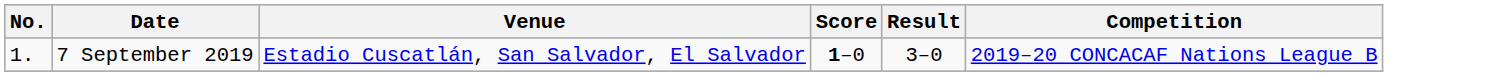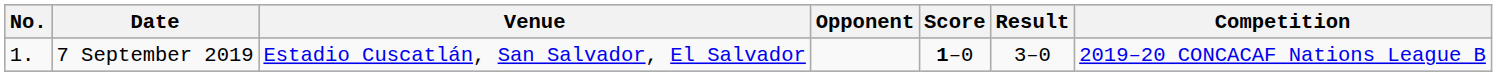+ column: Opponent
